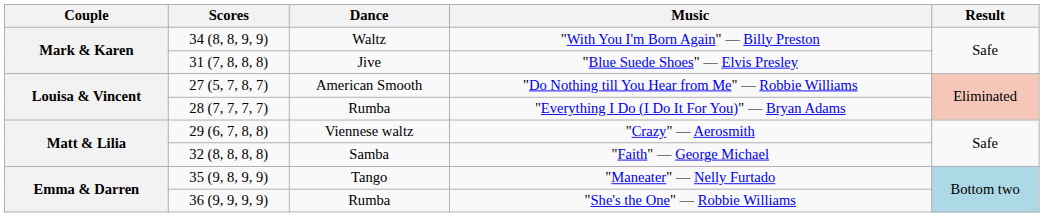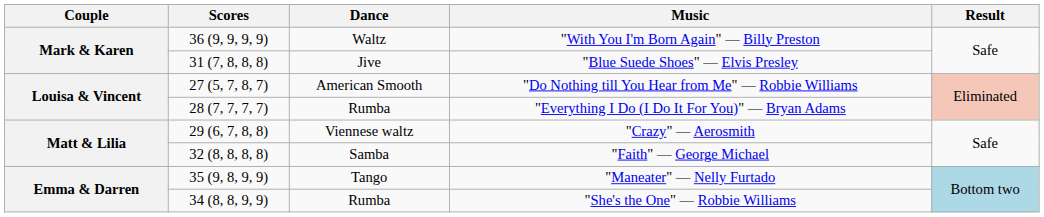"With You I'm Born Again" — Billy Preston | Scores: 34 (8, 8, 9, 9) -> 36 (9, 9, 9, 9)
"She's the One" — Robbie Williams | Scores: 36 (9, 9, 9, 9) -> 34 (8, 8, 9, 9)
